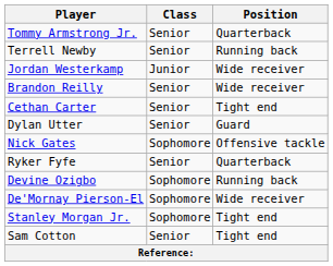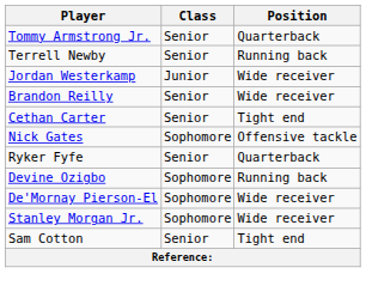- row: Dylan Utter | Senior | Guard
Stanley Morgan Jr. | Position: Tight end -> Wide receiver
